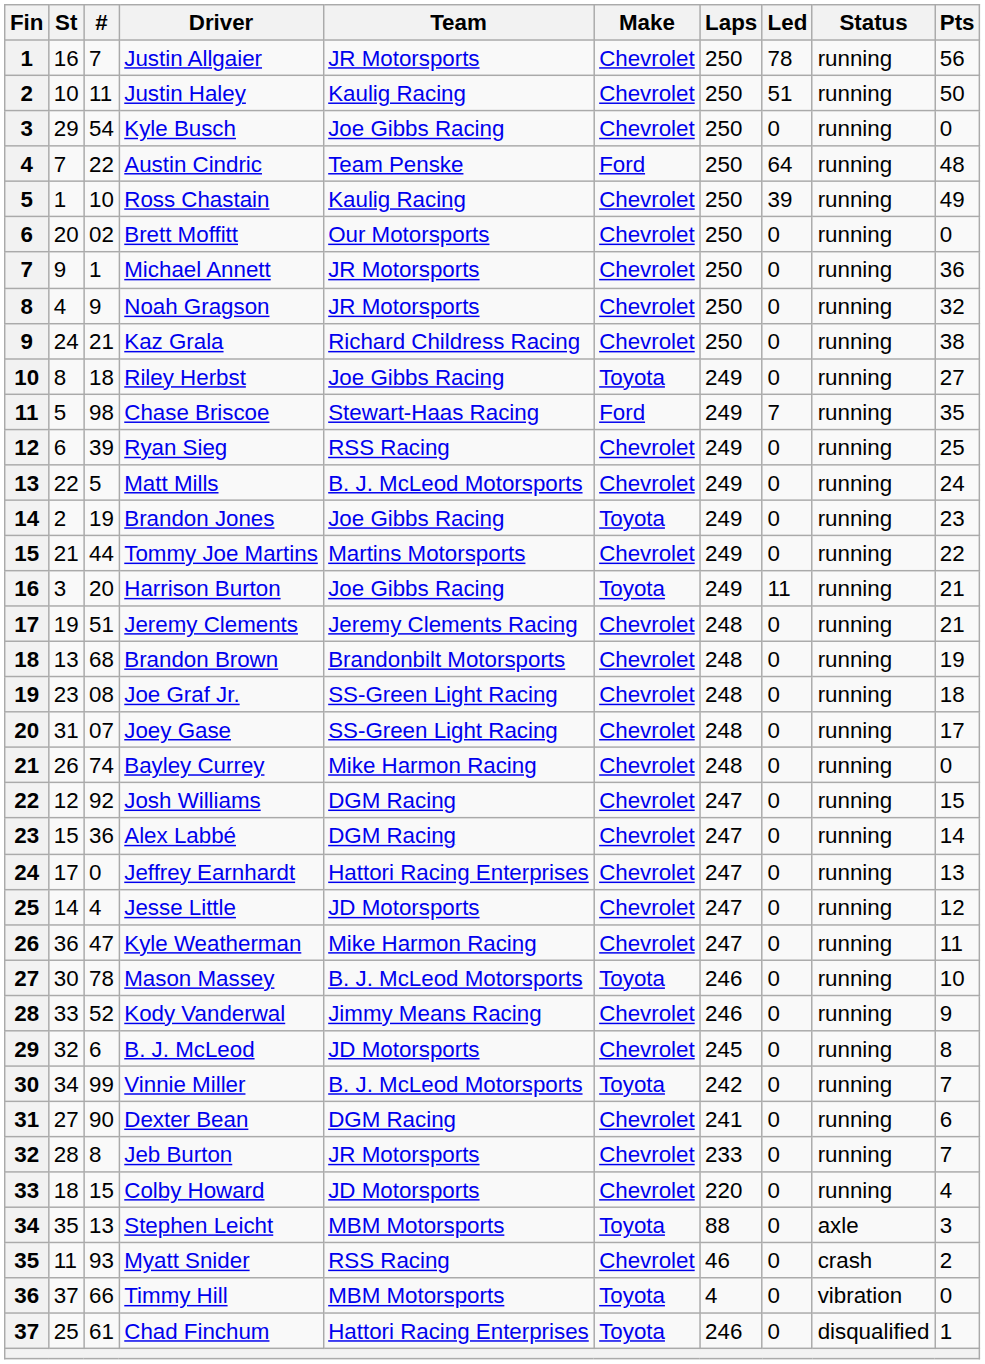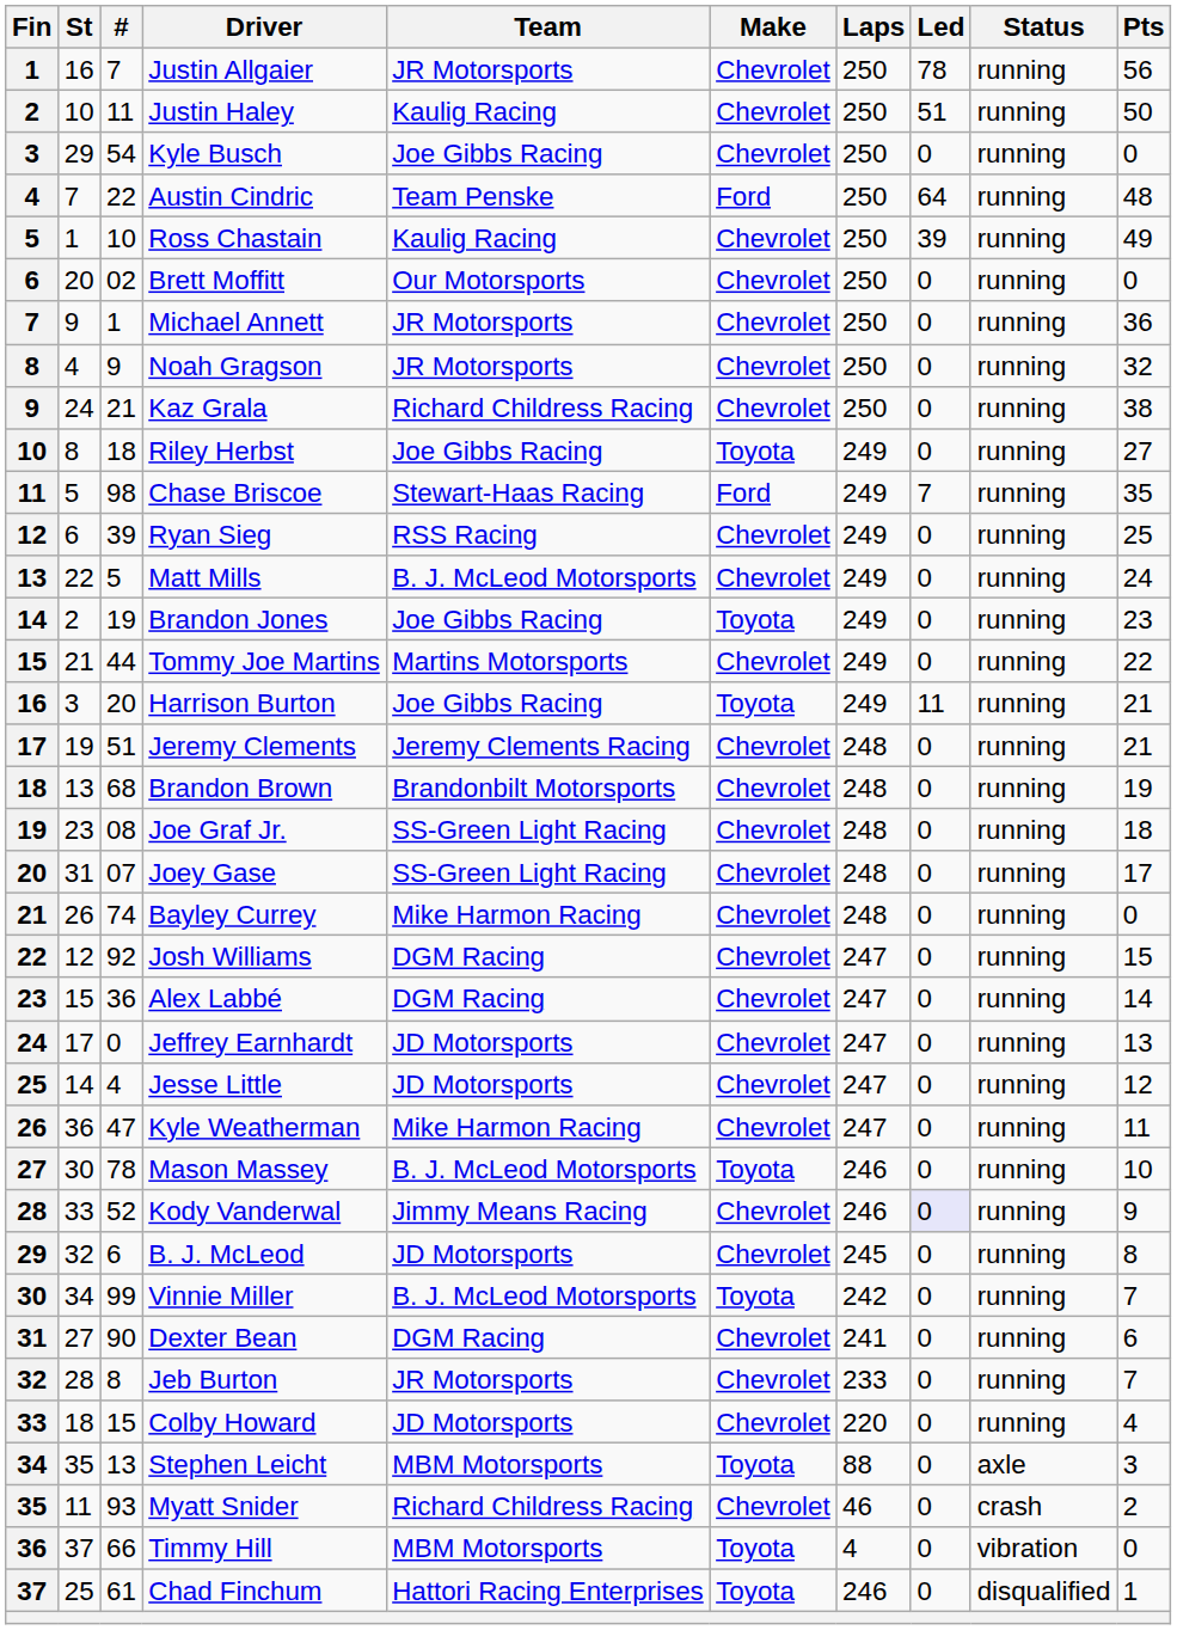Jeffrey Earnhardt | Team: Hattori Racing Enterprises -> JD Motorsports
Kody Vanderwal | Led: no background -> lavender background
Myatt Snider | Team: RSS Racing -> Richard Childress Racing
